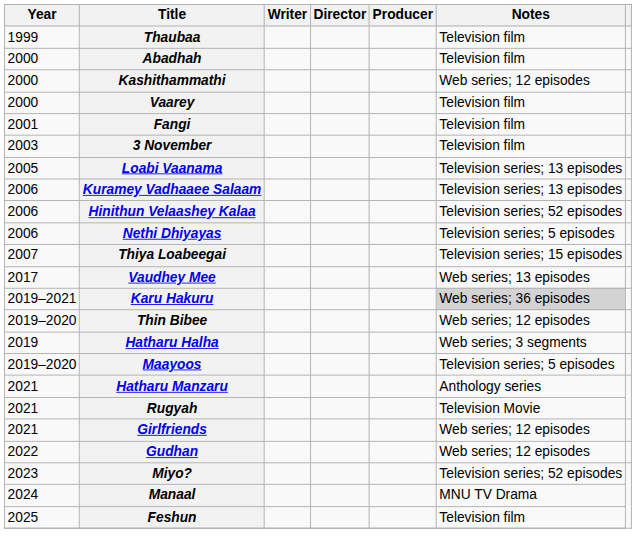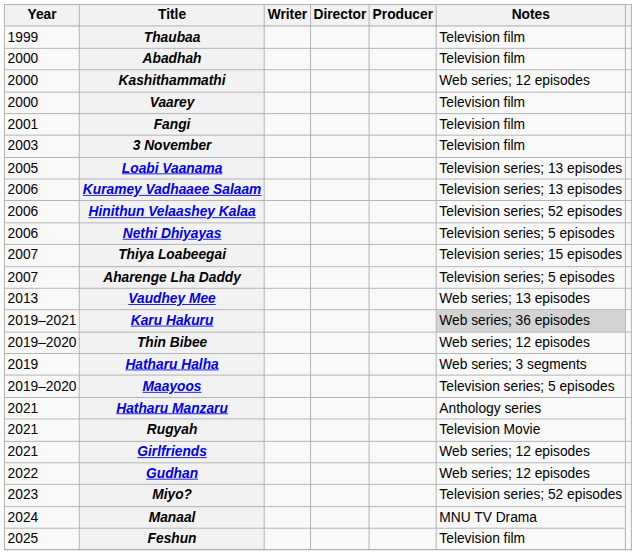+ row: 2007 | Aharenge Lha Daddy | Television series; 5 episodes
Vaudhey Mee | Year: 2017 -> 2013
